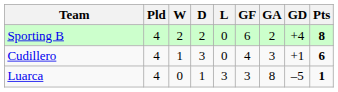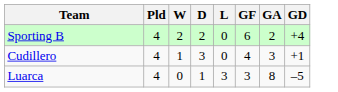- column: Pts | 8 | 6 | 1
